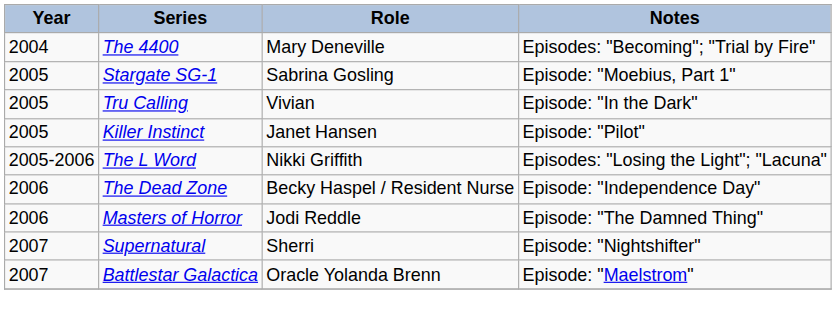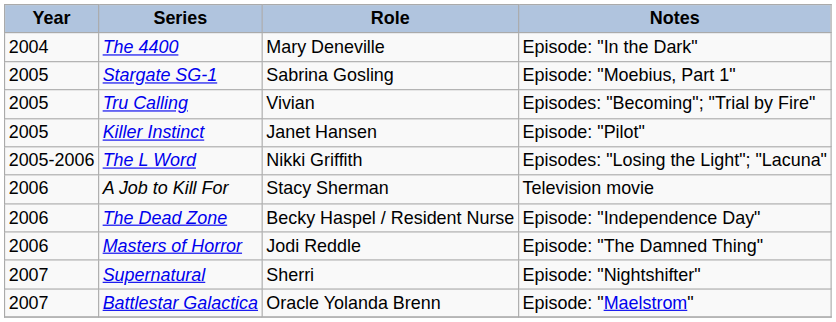The 4400 | Notes: Episodes: "Becoming"; "Trial by Fire" -> Episode: "In the Dark"
Tru Calling | Notes: Episode: "In the Dark" -> Episodes: "Becoming"; "Trial by Fire"
+ row: 2006 | A Job to Kill For | Stacy Sherman | Television movie
